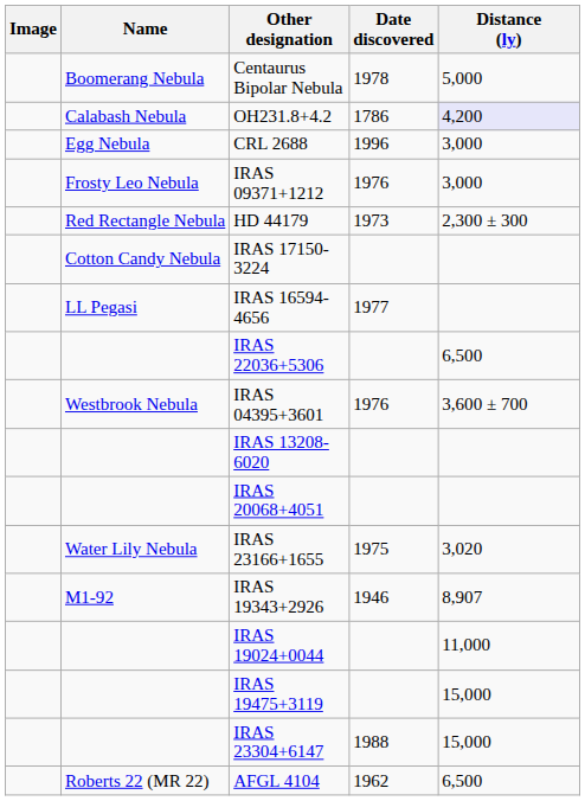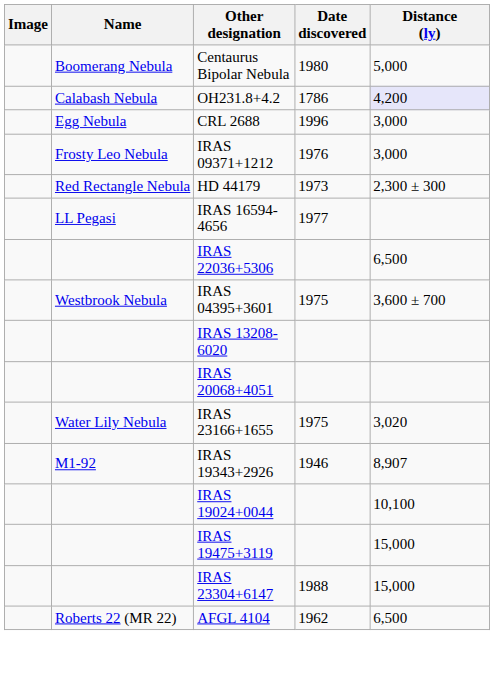Centaurus Bipolar Nebula | Date discovered: 1978 -> 1980
- row: Cotton Candy Nebula | IRAS 17150-3224
IRAS 04395+3601 | Date discovered: 1976 -> 1975
IRAS 19024+0044 | Distance (ly): 11,000 -> 10,100
